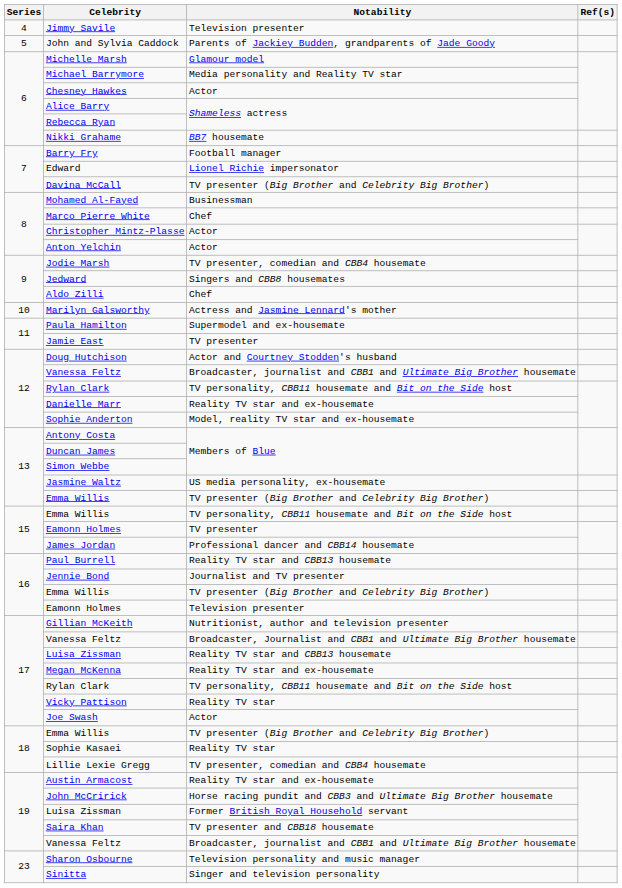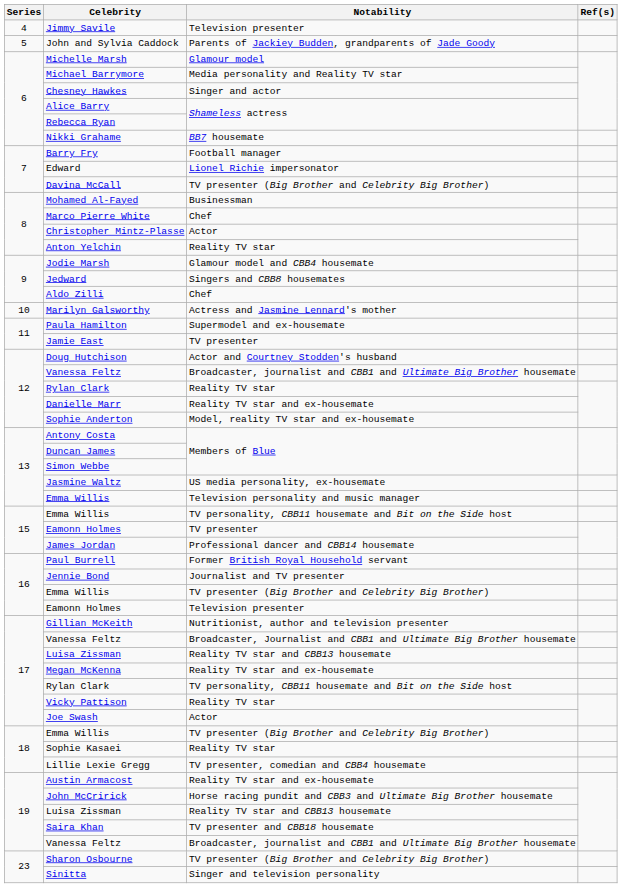Chesney Hawkes | Notability: Actor -> Singer and actor
Anton Yelchin | Notability: Actor -> Reality TV star
Jodie Marsh | Notability: TV presenter, comedian and CBB4 housemate -> Glamour model and CBB4 housemate
12 / Rylan Clark | Notability: TV personality, CBB11 housemate and Bit on the Side host -> Reality TV star
13 / Emma Willis | Notability: TV presenter (Big Brother and Celebrity Big Brother) -> Television personality and music manager
Paul Burrell | Notability: Reality TV star and CBB13 housemate -> Former British Royal Household servant
19 / Luisa Zissman | Notability: Former British Royal Household servant -> Reality TV star and CBB13 housemate
Sharon Osbourne | Notability: Television personality and music manager -> TV presenter (Big Brother and Celebrity Big Brother)
